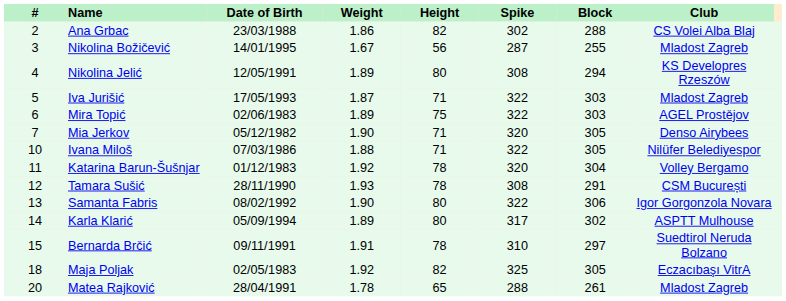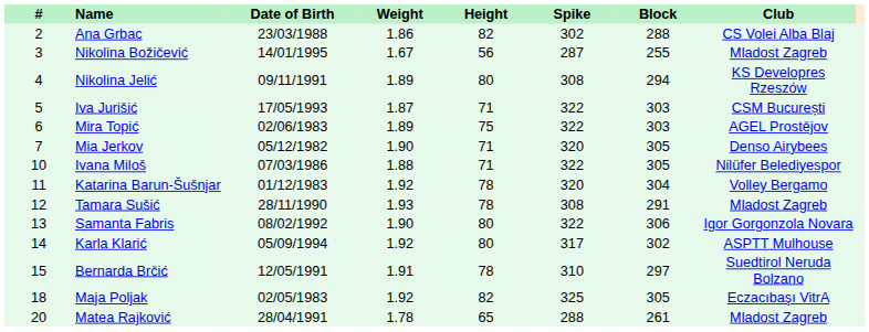Nikolina Jelić | Date of Birth: 12/05/1991 -> 09/11/1991
Iva Jurišić | Club: Mladost Zagreb -> CSM București
Tamara Sušić | Club: CSM București -> Mladost Zagreb
Karla Klarić | Weight: 1.89 -> 1.92
Bernarda Brčić | Date of Birth: 09/11/1991 -> 12/05/1991
